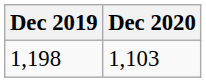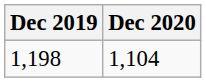1,198 | Dec 2020: 1,103 -> 1,104
